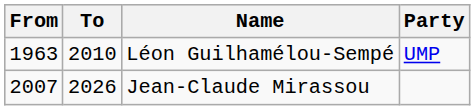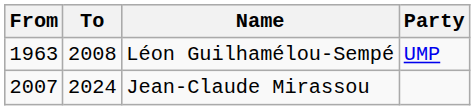Léon Guilhamélou-Sempé | To: 2010 -> 2008
Jean-Claude Mirassou | To: 2026 -> 2024
